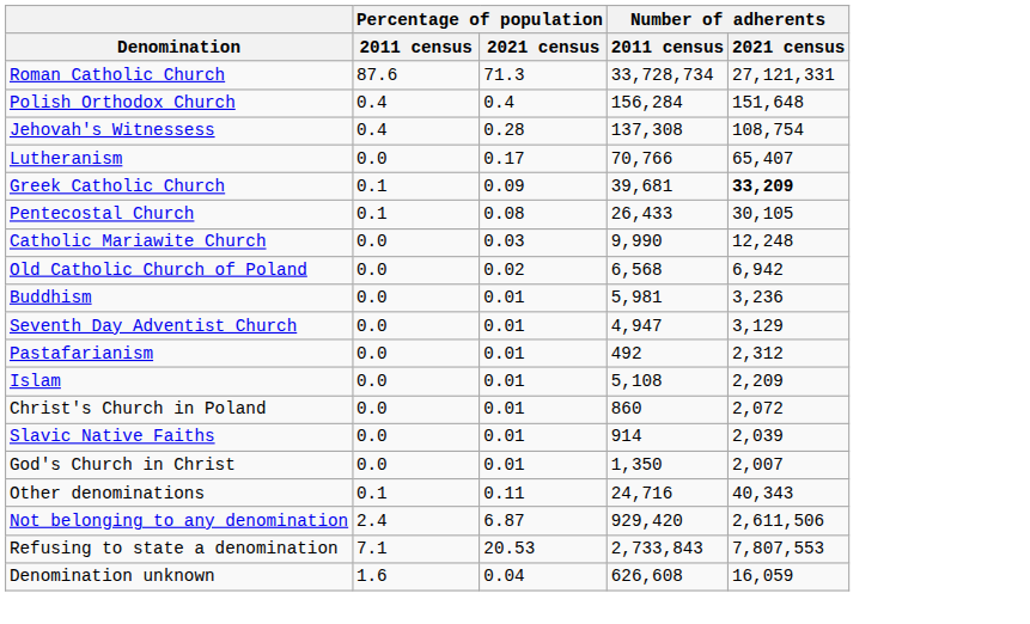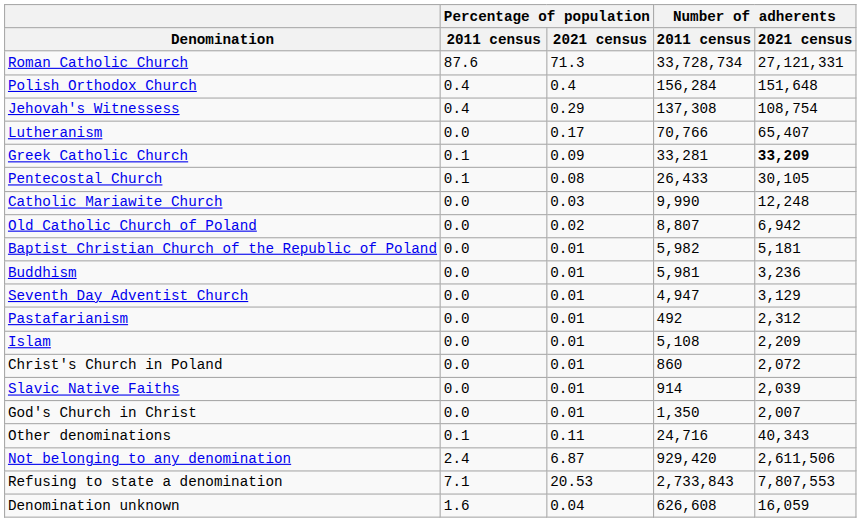Jehovah's Witnessess | Percentage of population / 2021 census: 0.28 -> 0.29
Greek Catholic Church | Number of adherents / 2011 census: 39,681 -> 33,281
Old Catholic Church of Poland | Number of adherents / 2011 census: 6,568 -> 8,807
+ row: Baptist Christian Church of the Republic of Poland | 0.0 | 0.01 | 5,982 | 5,181
